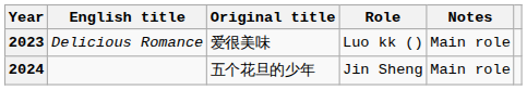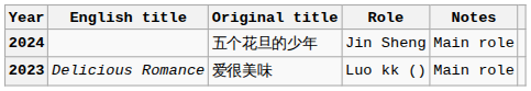rows swapped: 2023 <-> 2024
